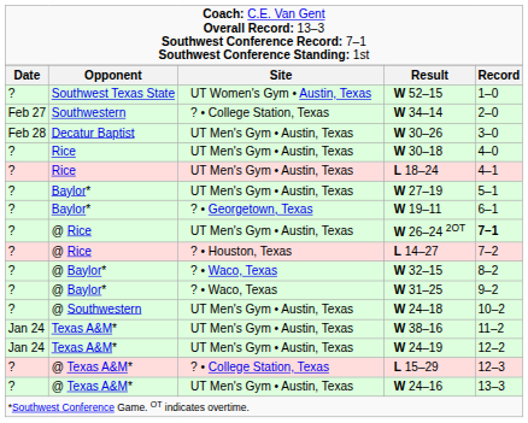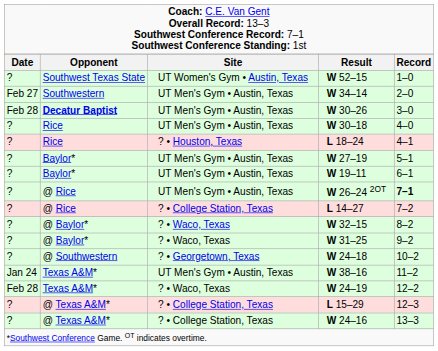W 34–14 | column 3: ? • College Station, Texas -> UT Men's Gym • Austin, Texas
W 30–26 | column 2: normal -> bold
L 18–24 | column 3: UT Men's Gym • Austin, Texas -> ? • Houston, Texas
W 19–11 | column 3: ? • Georgetown, Texas -> UT Men's Gym • Austin, Texas
L 14–27 | column 3: ? • Houston, Texas -> ? • College Station, Texas
W 24–18 | column 3: UT Men's Gym • Austin, Texas -> ? • Georgetown, Texas
W 24–19 | column 1: Jan 24 -> Feb 28
W 24–19 | column 3: UT Men's Gym • Austin, Texas -> ? • Waco, Texas
W 24–16 | column 3: UT Men's Gym • Austin, Texas -> ? • College Station, Texas
